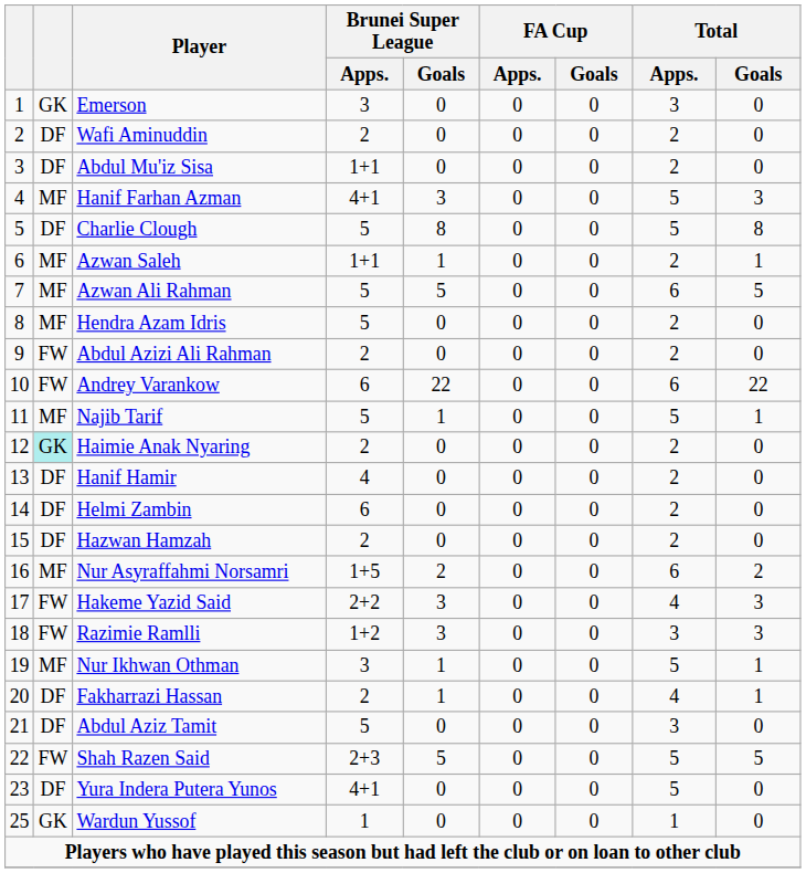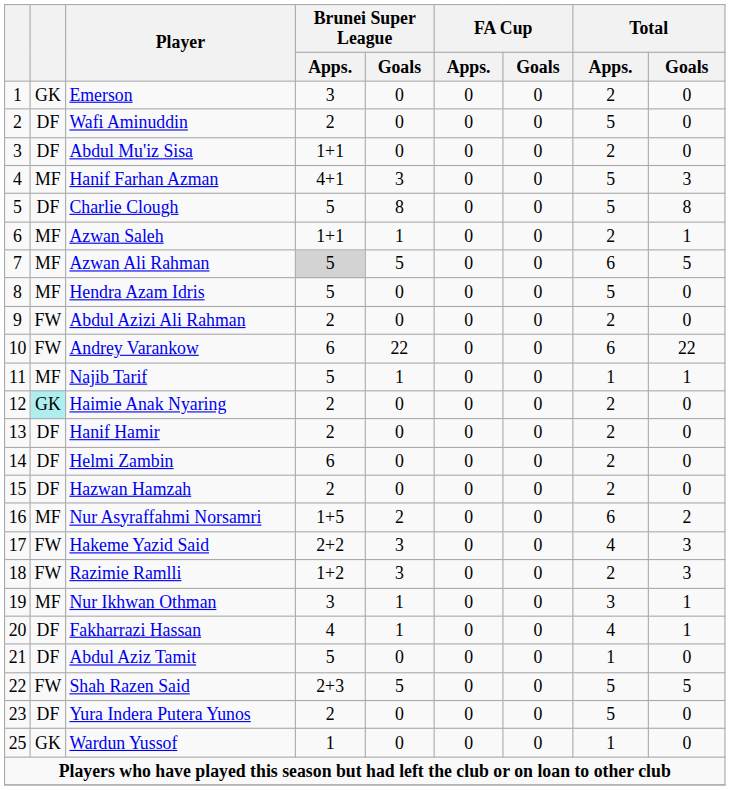Emerson | Total / Apps.: 3 -> 2
Wafi Aminuddin | Total / Apps.: 2 -> 5
Azwan Ali Rahman | Brunei Super League / Apps.: no background -> lightgrey background
Hendra Azam Idris | Total / Apps.: 2 -> 5
Najib Tarif | Total / Apps.: 5 -> 1
Hanif Hamir | Brunei Super League / Apps.: 4 -> 2
Razimie Ramlli | Total / Apps.: 3 -> 2
Nur Ikhwan Othman | Total / Apps.: 5 -> 3
Fakharrazi Hassan | Brunei Super League / Apps.: 2 -> 4
Abdul Aziz Tamit | Total / Apps.: 3 -> 1
Yura Indera Putera Yunos | Brunei Super League / Apps.: 4+1 -> 2
